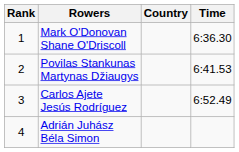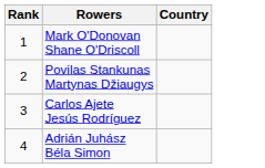- column: Time | 6:36.30 | 6:41.53 | 6:52.49
